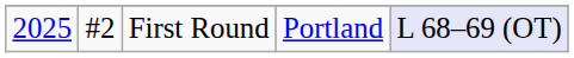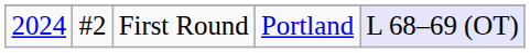First Round | column 1: 2025 -> 2024
